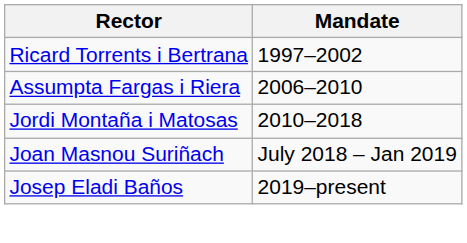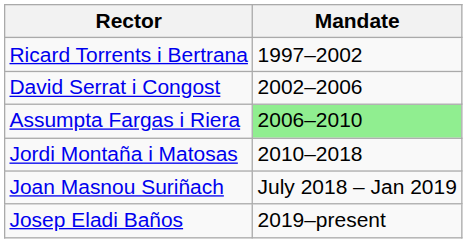+ row: David Serrat i Congost | 2002–2006
Assumpta Fargas i Riera | Mandate: no background -> lightgreen background
